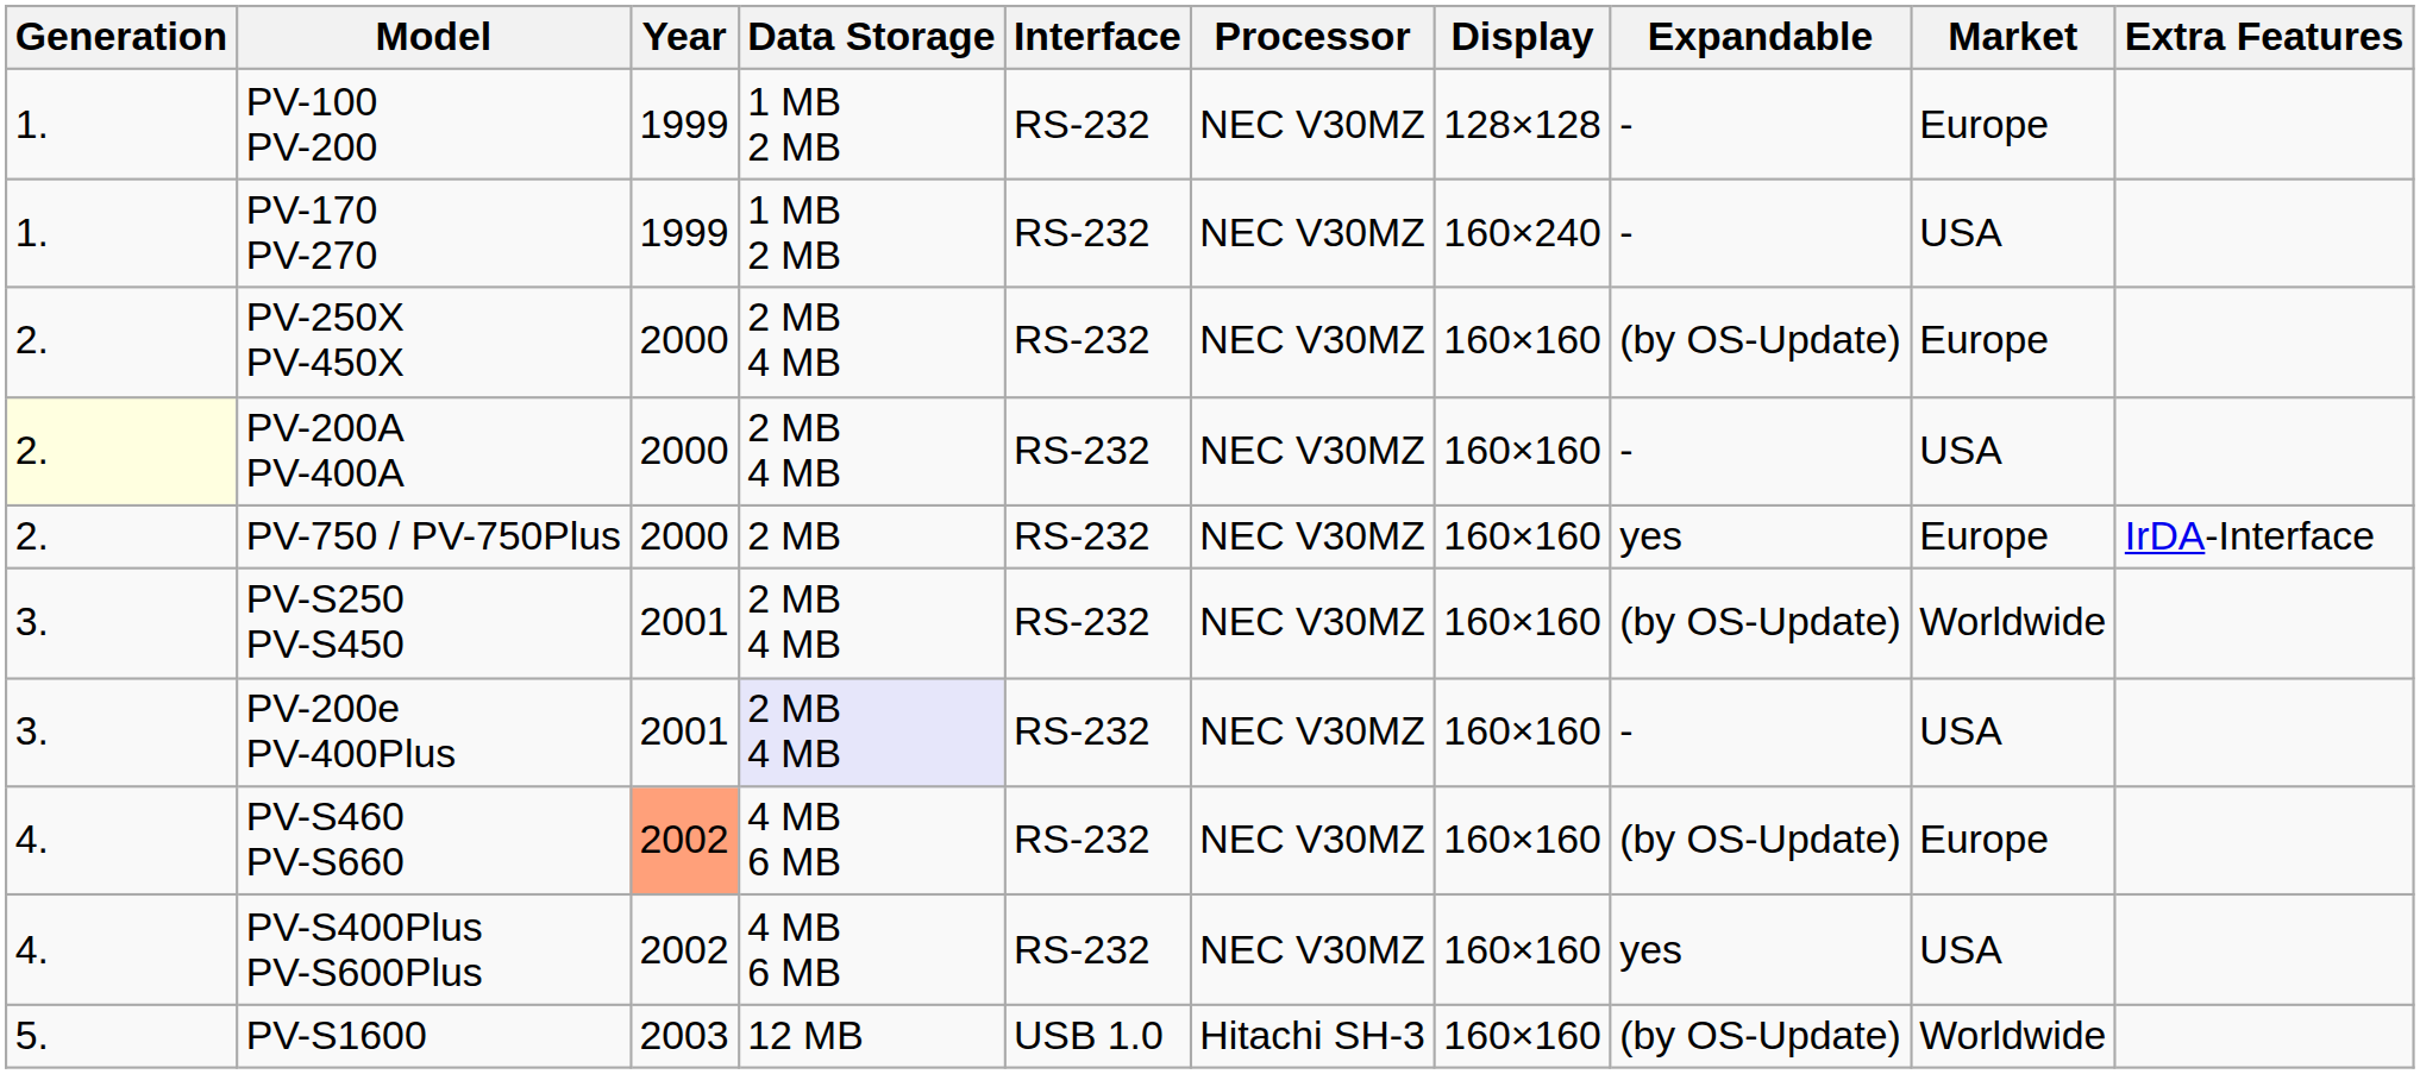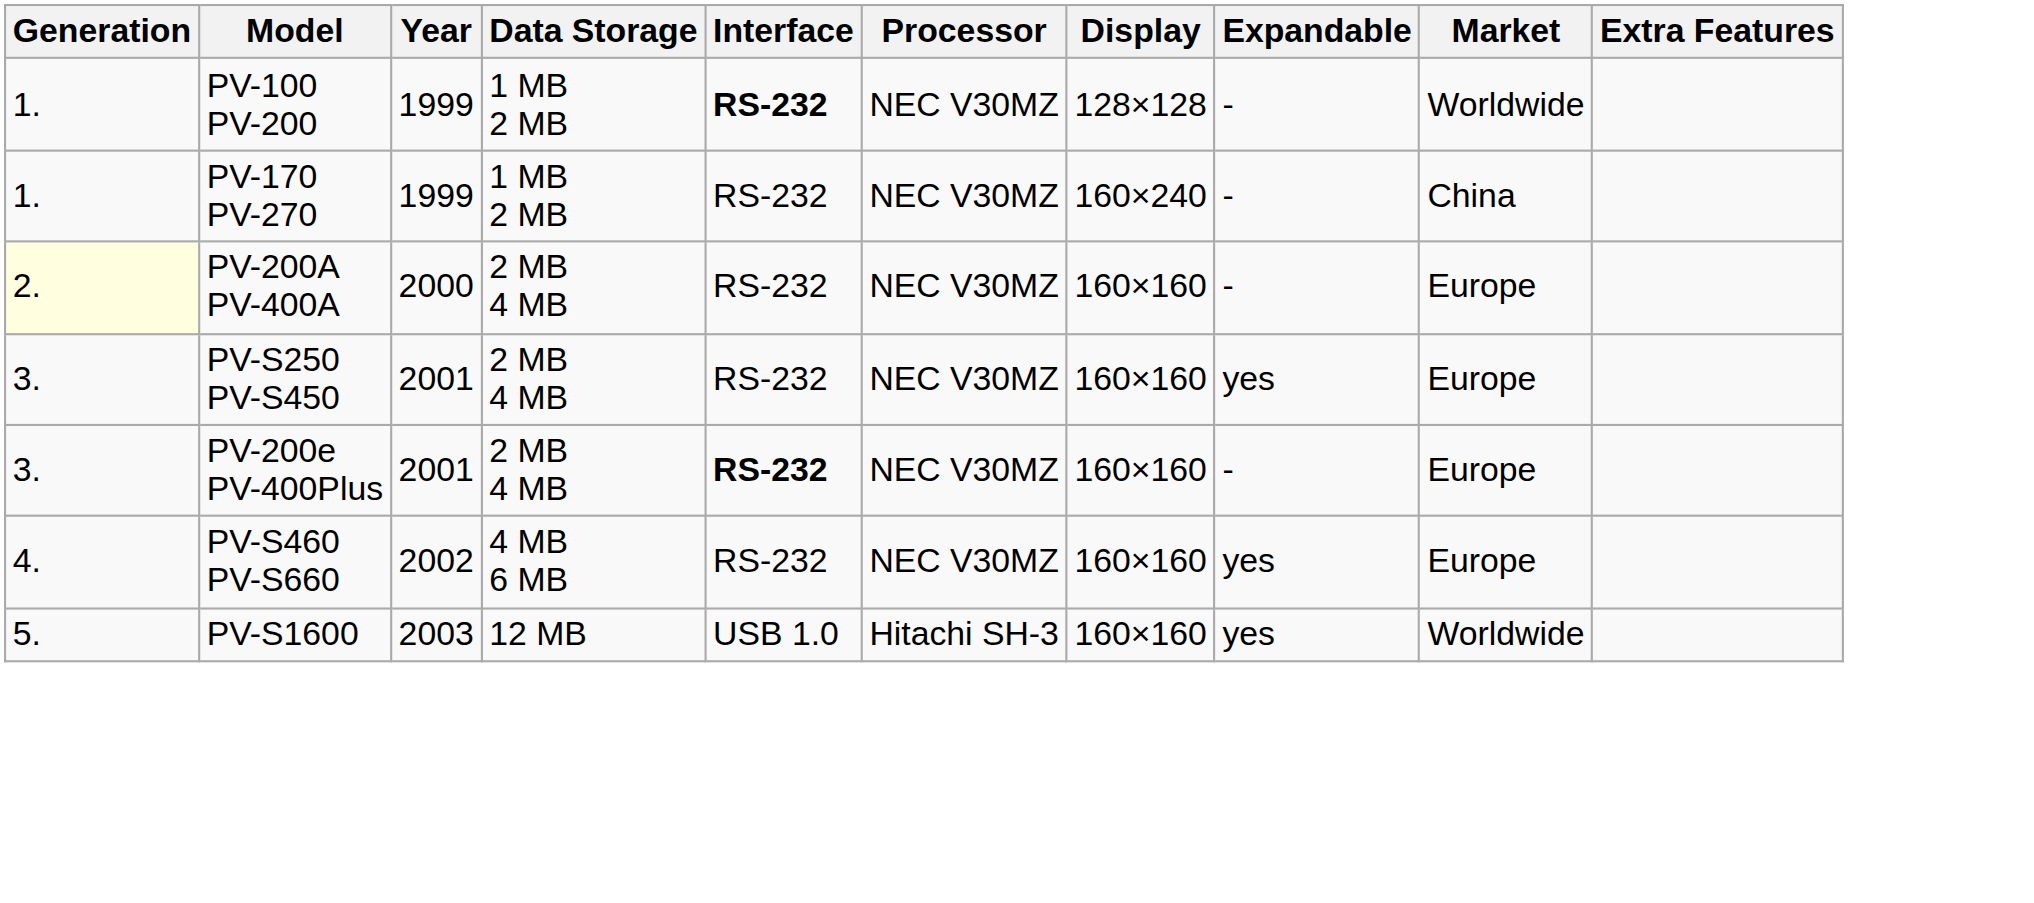PV-100 PV-200 | Interface: normal -> bold
PV-100 PV-200 | Market: Europe -> Worldwide
PV-170 PV-270 | Market: USA -> China
- row: 2. | PV-250X PV-450X | 2000 | 2 MB 4 MB | RS-232 | NEC V30MZ | 160×160 | (by OS-Update) | Europe
PV-200A PV-400A | Market: USA -> Europe
- row: 2. | PV-750 / PV-750Plus | 2000 | 2 MB | RS-232 | NEC V30MZ | 160×160 | yes | Europe | IrDA-Interface
PV-S250 PV-S450 | Expandable: (by OS-Update) -> yes
PV-S250 PV-S450 | Market: Worldwide -> Europe
PV-200e PV-400Plus | Data Storage: lavender background -> no background
PV-200e PV-400Plus | Interface: normal -> bold
PV-200e PV-400Plus | Market: USA -> Europe
PV-S460 PV-S660 | Year: lightsalmon background -> no background
PV-S460 PV-S660 | Expandable: (by OS-Update) -> yes
- row: 4. | PV-S400Plus PV-S600Plus | 2002 | 4 MB 6 MB | RS-232 | NEC V30MZ | 160×160 | yes | USA
PV-S1600 | Expandable: (by OS-Update) -> yes
